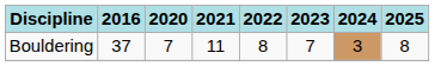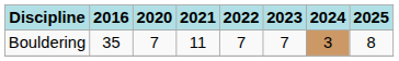Bouldering | 2016: 37 -> 35
Bouldering | 2022: 8 -> 7
